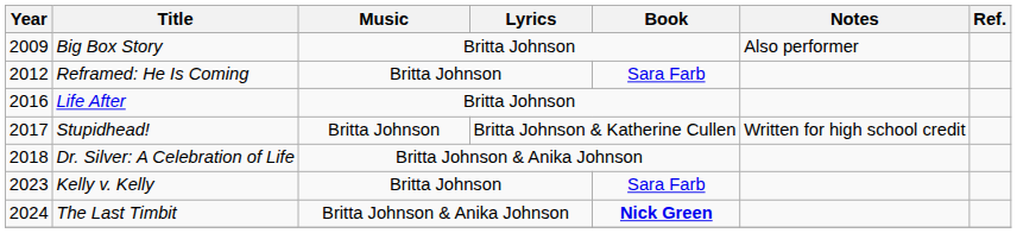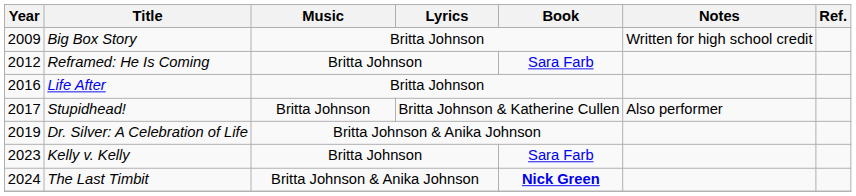Big Box Story | Notes: Also performer -> Written for high school credit
Stupidhead! | Notes: Written for high school credit -> Also performer
Dr. Silver: A Celebration of Life | Year: 2018 -> 2019
